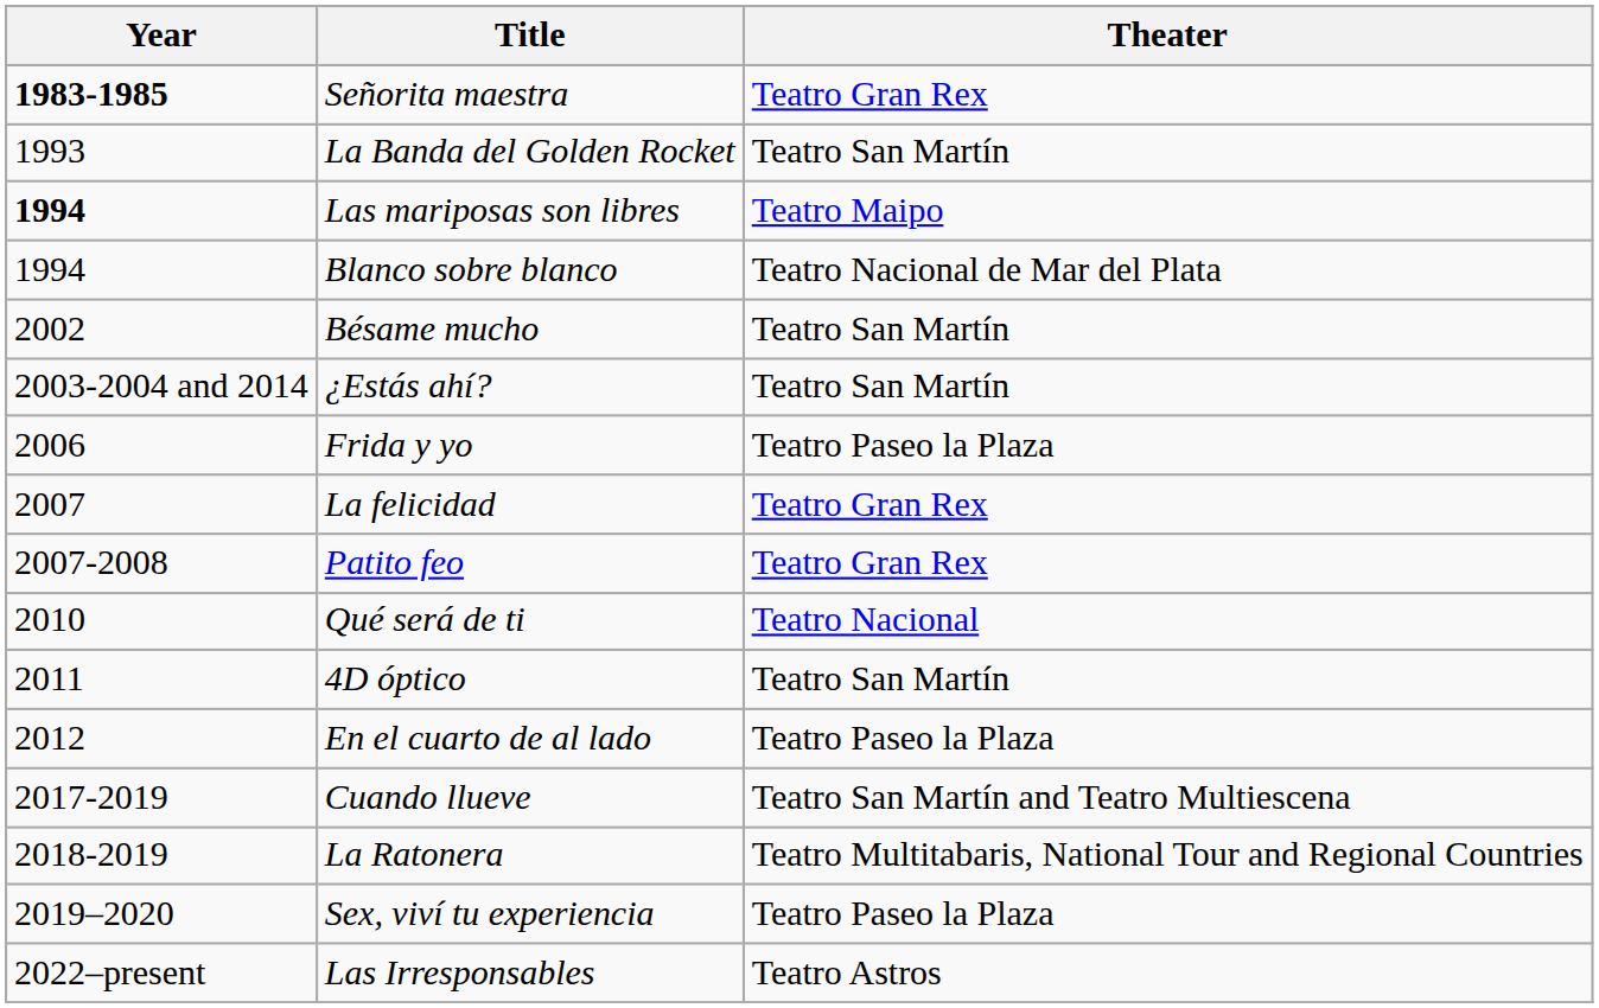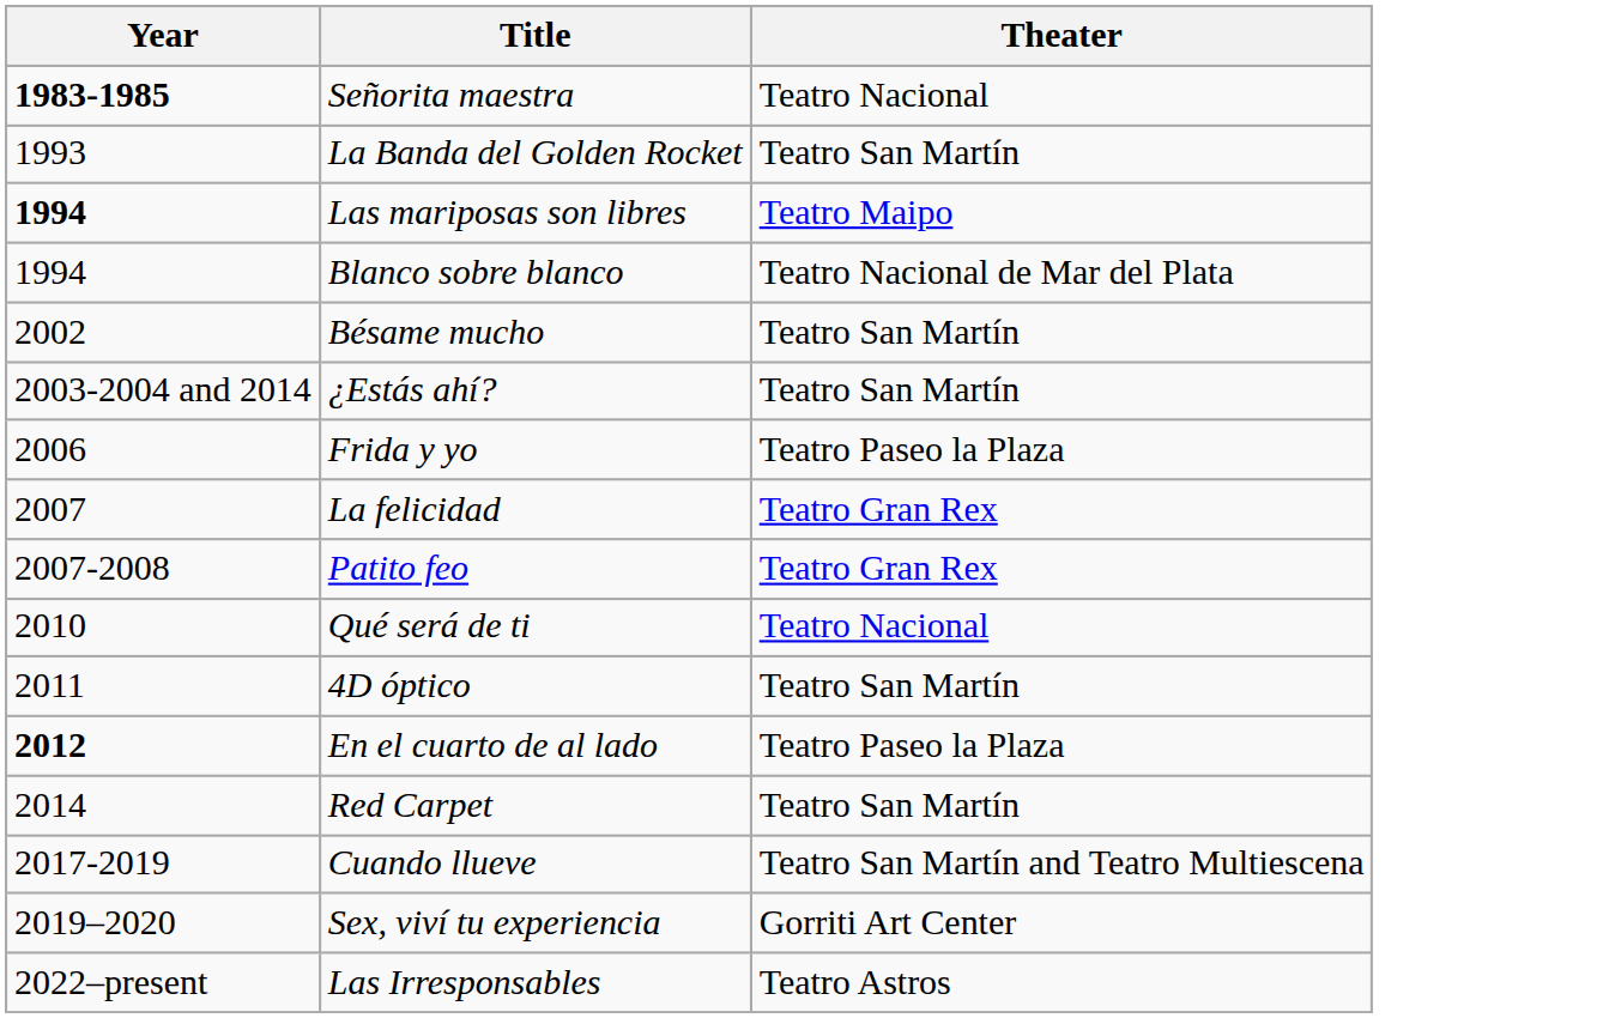Señorita maestra | Theater: Teatro Gran Rex -> Teatro Nacional
En el cuarto de al lado | Year: normal -> bold
+ row: 2014 | Red Carpet | Teatro San Martín
- row: 2018-2019 | La Ratonera | Teatro Multitabaris, National Tour and Regional Countries
Sex, viví tu experiencia | Theater: Teatro Paseo la Plaza -> Gorriti Art Center
